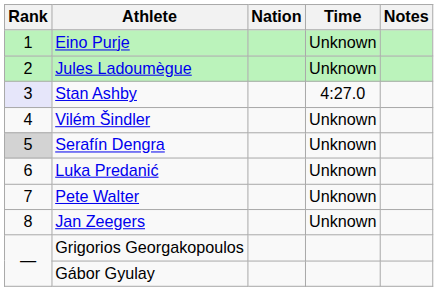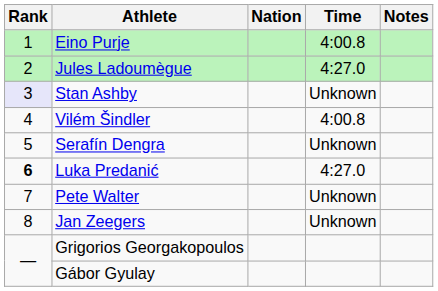Eino Purje | Time: Unknown -> 4:00.8
Jules Ladoumègue | Time: Unknown -> 4:27.0
Stan Ashby | Time: 4:27.0 -> Unknown
Vilém Šindler | Time: Unknown -> 4:00.8
Serafín Dengra | Rank: lightgrey background -> no background
Luka Predanić | Rank: normal -> bold
Luka Predanić | Time: Unknown -> 4:27.0
